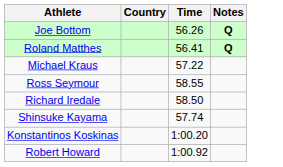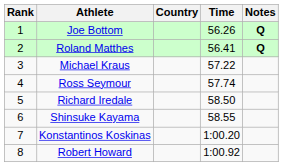+ column: Rank | 1 | 2 | 3 | 4 | 5 | 6 | 7 | 8
Ross Seymour | Time: 58.55 -> 57.74
Shinsuke Kayama | Time: 57.74 -> 58.55
